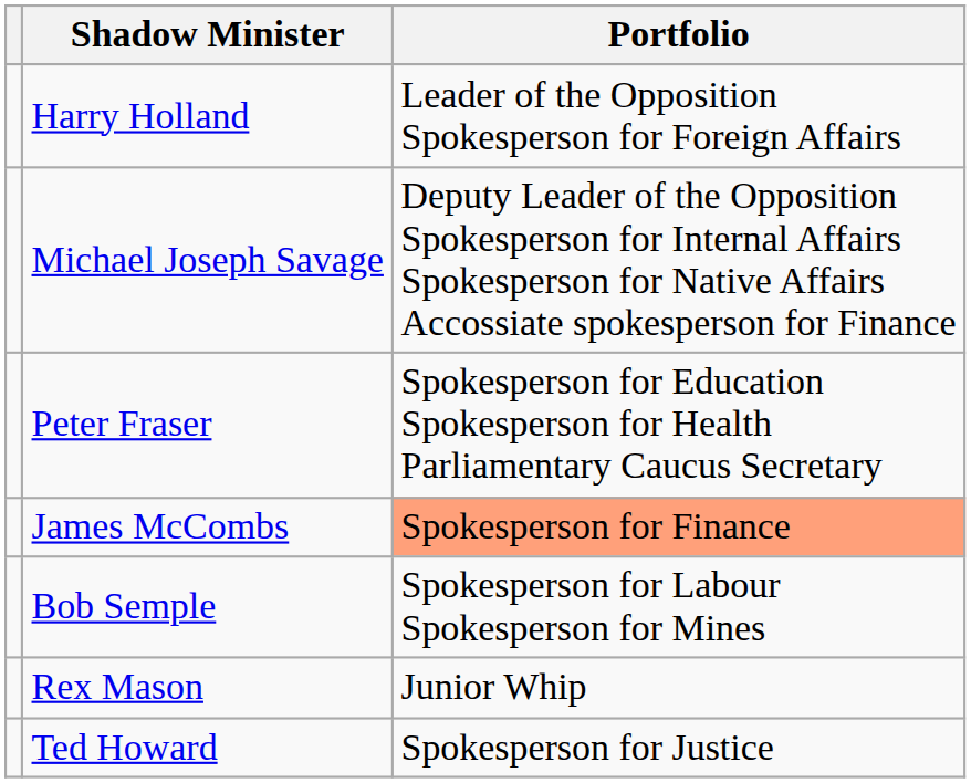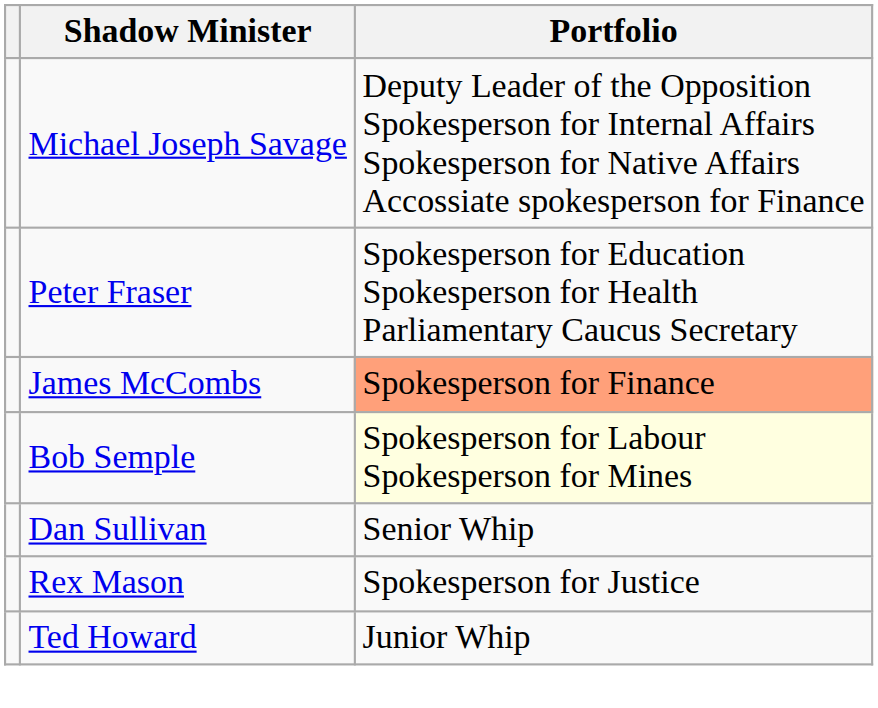- row: Harry Holland | Leader of the Opposition Spokesperson for Foreign Affairs
Bob Semple | Portfolio: no background -> lightyellow background
+ row: Dan Sullivan | Senior Whip
Rex Mason | Portfolio: Junior Whip -> Spokesperson for Justice
Ted Howard | Portfolio: Spokesperson for Justice -> Junior Whip
